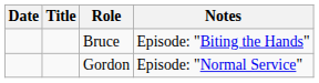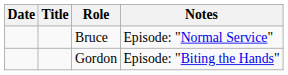Bruce | Notes: Episode: "Biting the Hands" -> Episode: "Normal Service"
Gordon | Notes: Episode: "Normal Service" -> Episode: "Biting the Hands"
